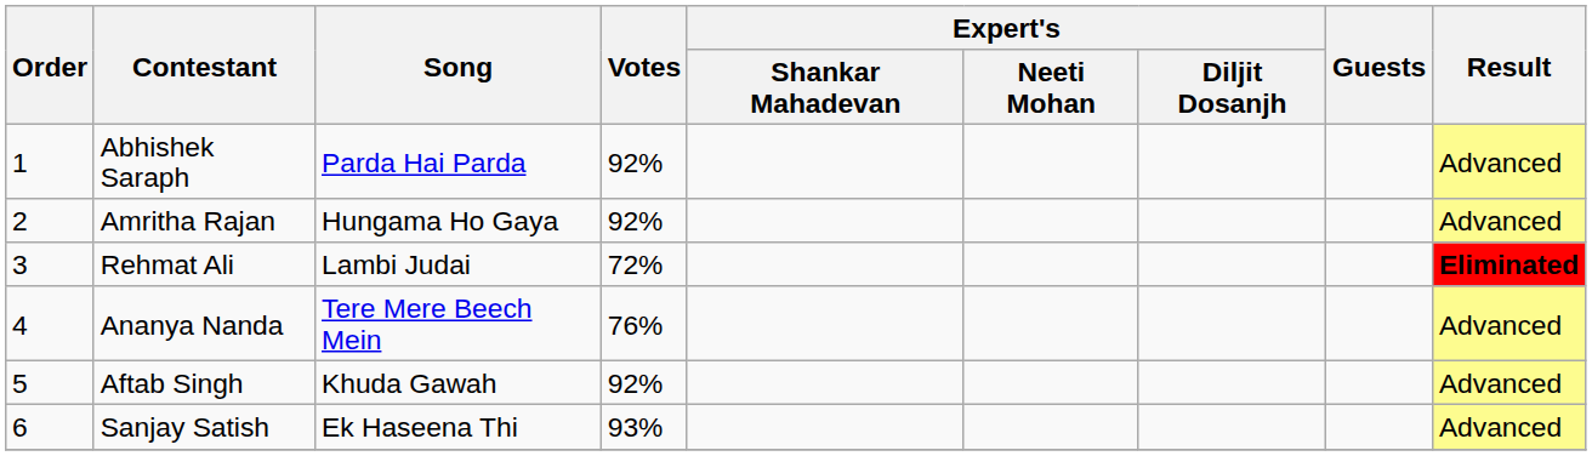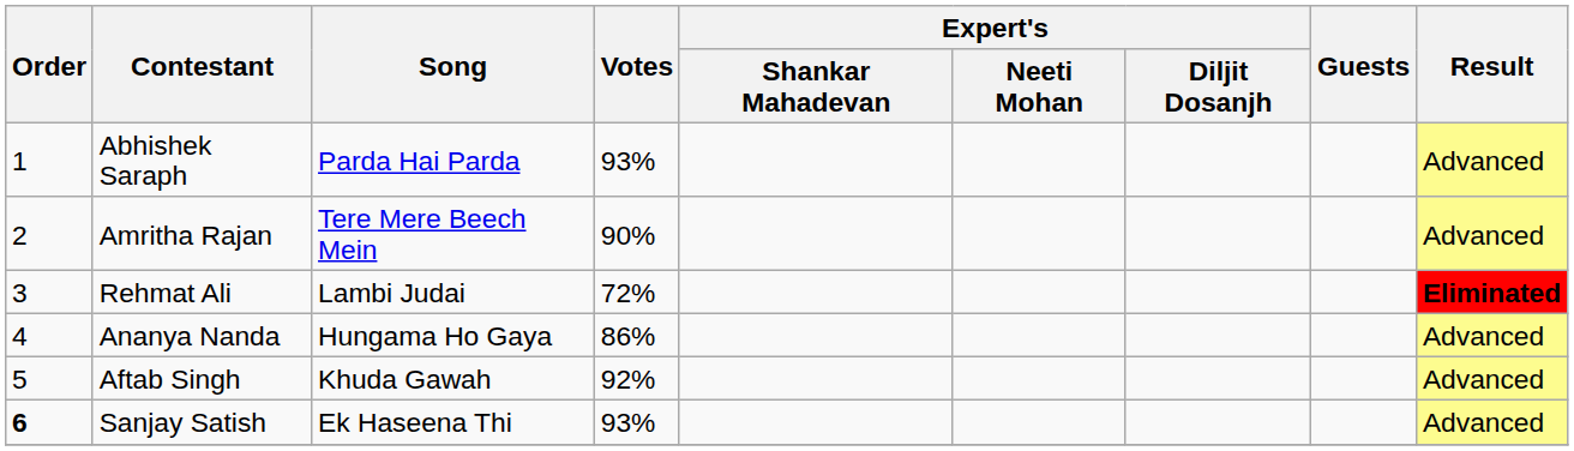Abhishek Saraph | Votes: 92% -> 93%
Amritha Rajan | Song: Hungama Ho Gaya -> Tere Mere Beech Mein
Amritha Rajan | Votes: 92% -> 90%
Ananya Nanda | Song: Tere Mere Beech Mein -> Hungama Ho Gaya
Ananya Nanda | Votes: 76% -> 86%
Sanjay Satish | Order: normal -> bold
